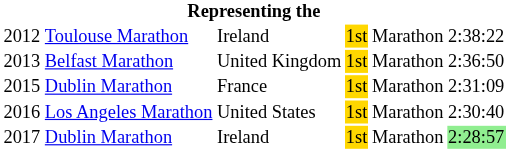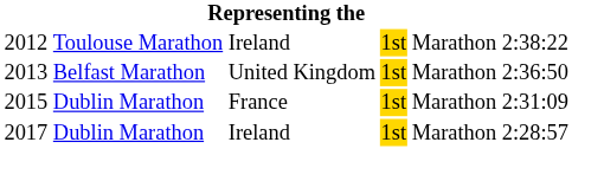- row: 2016 | Los Angeles Marathon | United States | 1st | Marathon | 2:30:40
2017 | column 6: lightgreen background -> no background
